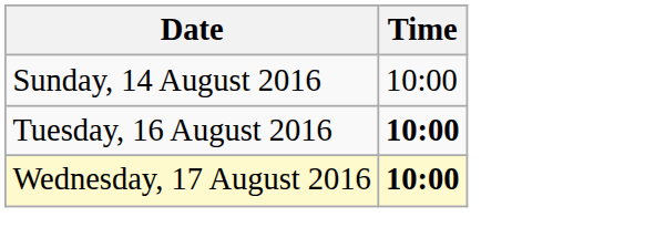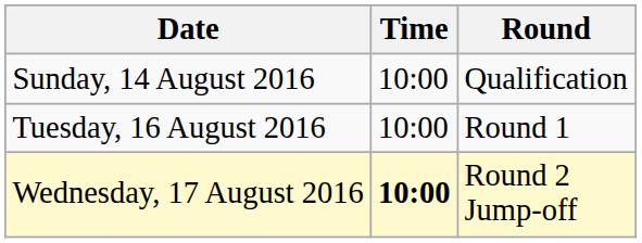+ column: Round | Qualification | Round 1 | Round 2 Jump-off
Tuesday, 16 August 2016 | Time: bold -> normal
